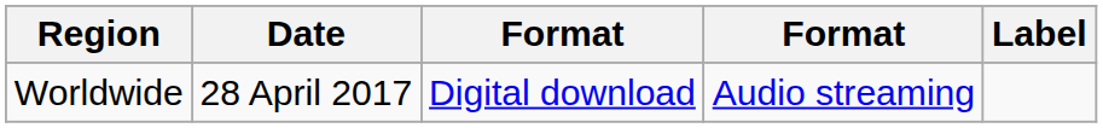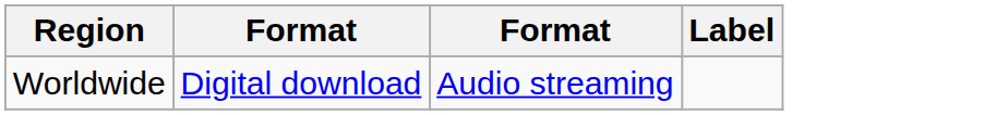- column: Date | 28 April 2017
